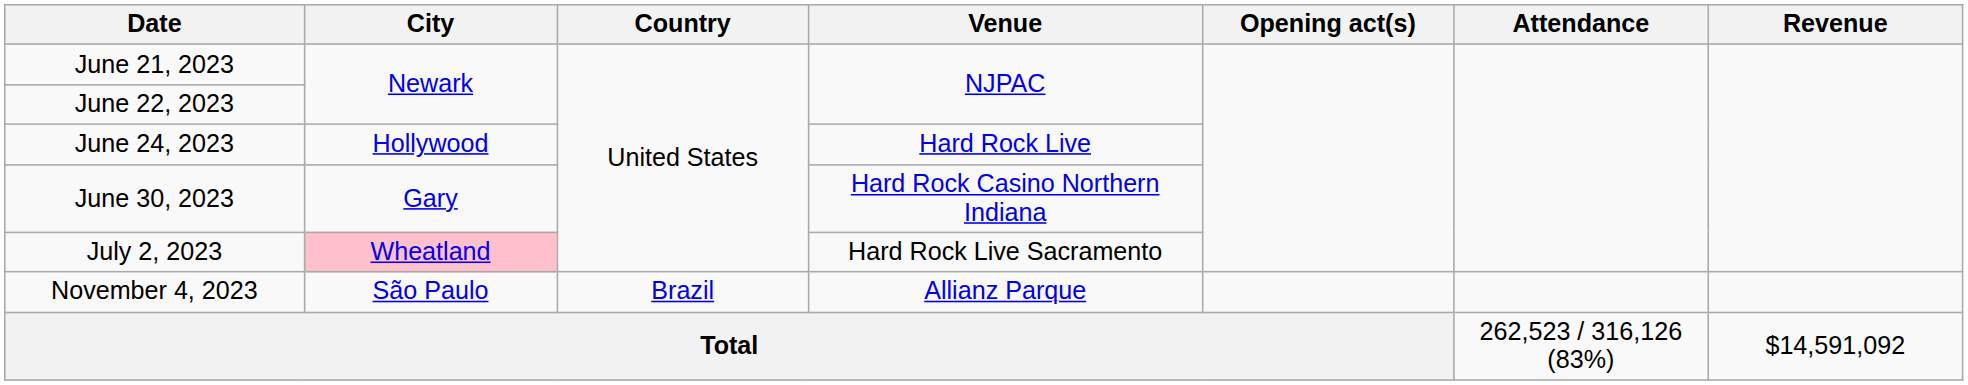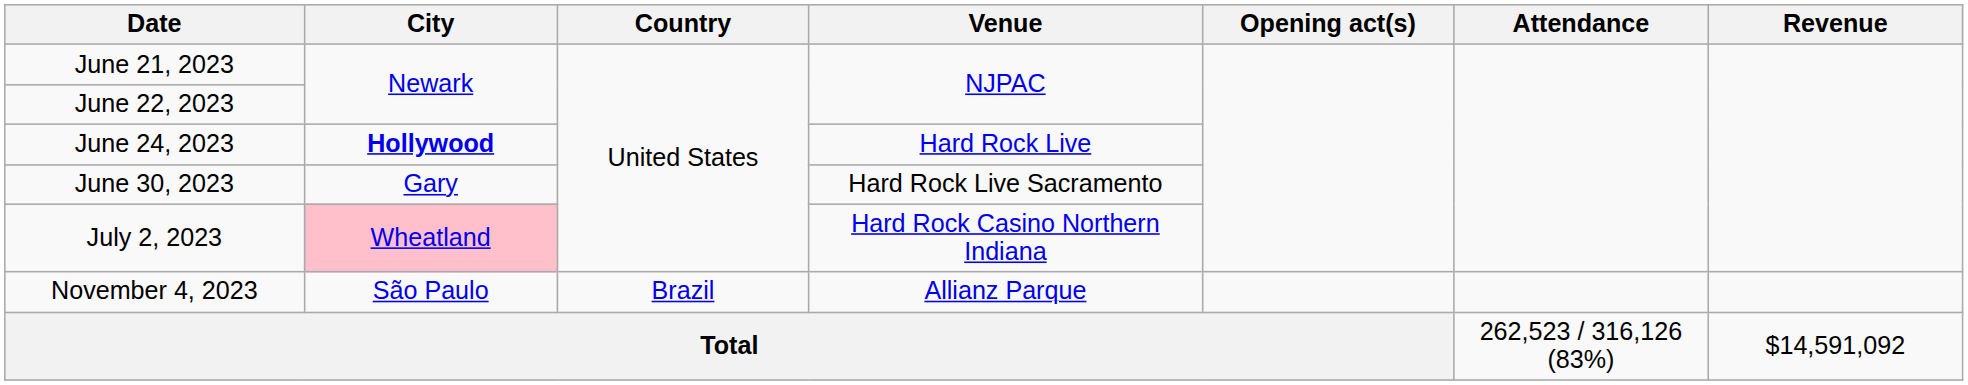June 24, 2023 | City: normal -> bold
June 30, 2023 | Venue: Hard Rock Casino Northern Indiana -> Hard Rock Live Sacramento
July 2, 2023 | Venue: Hard Rock Live Sacramento -> Hard Rock Casino Northern Indiana
